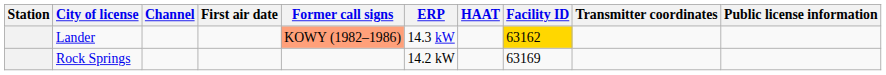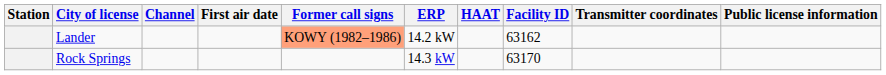Lander | ERP: 14.3 kW -> 14.2 kW
Lander | Facility ID: gold background -> no background
Rock Springs | ERP: 14.2 kW -> 14.3 kW
Rock Springs | Facility ID: 63169 -> 63170
